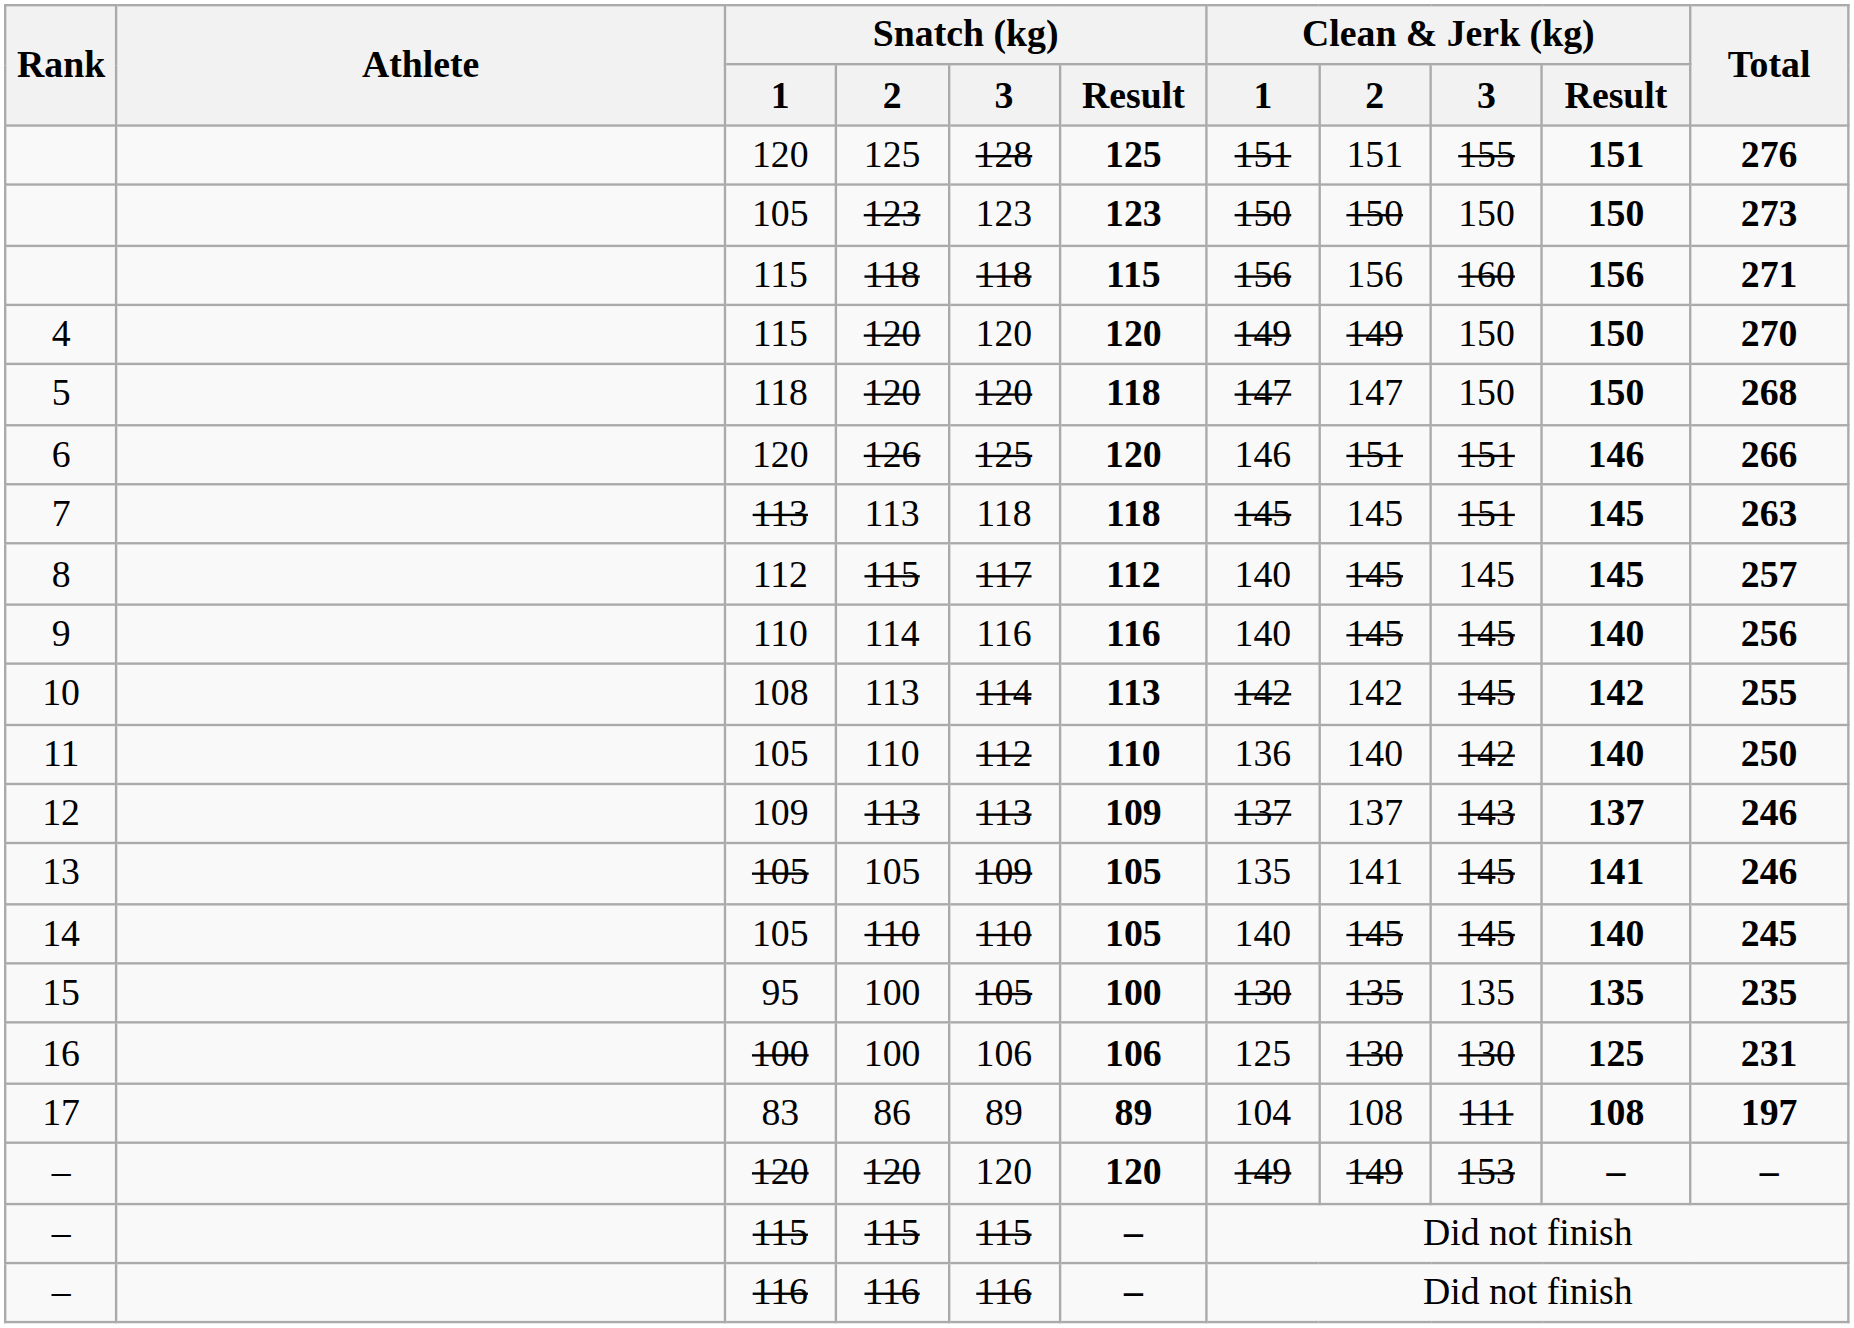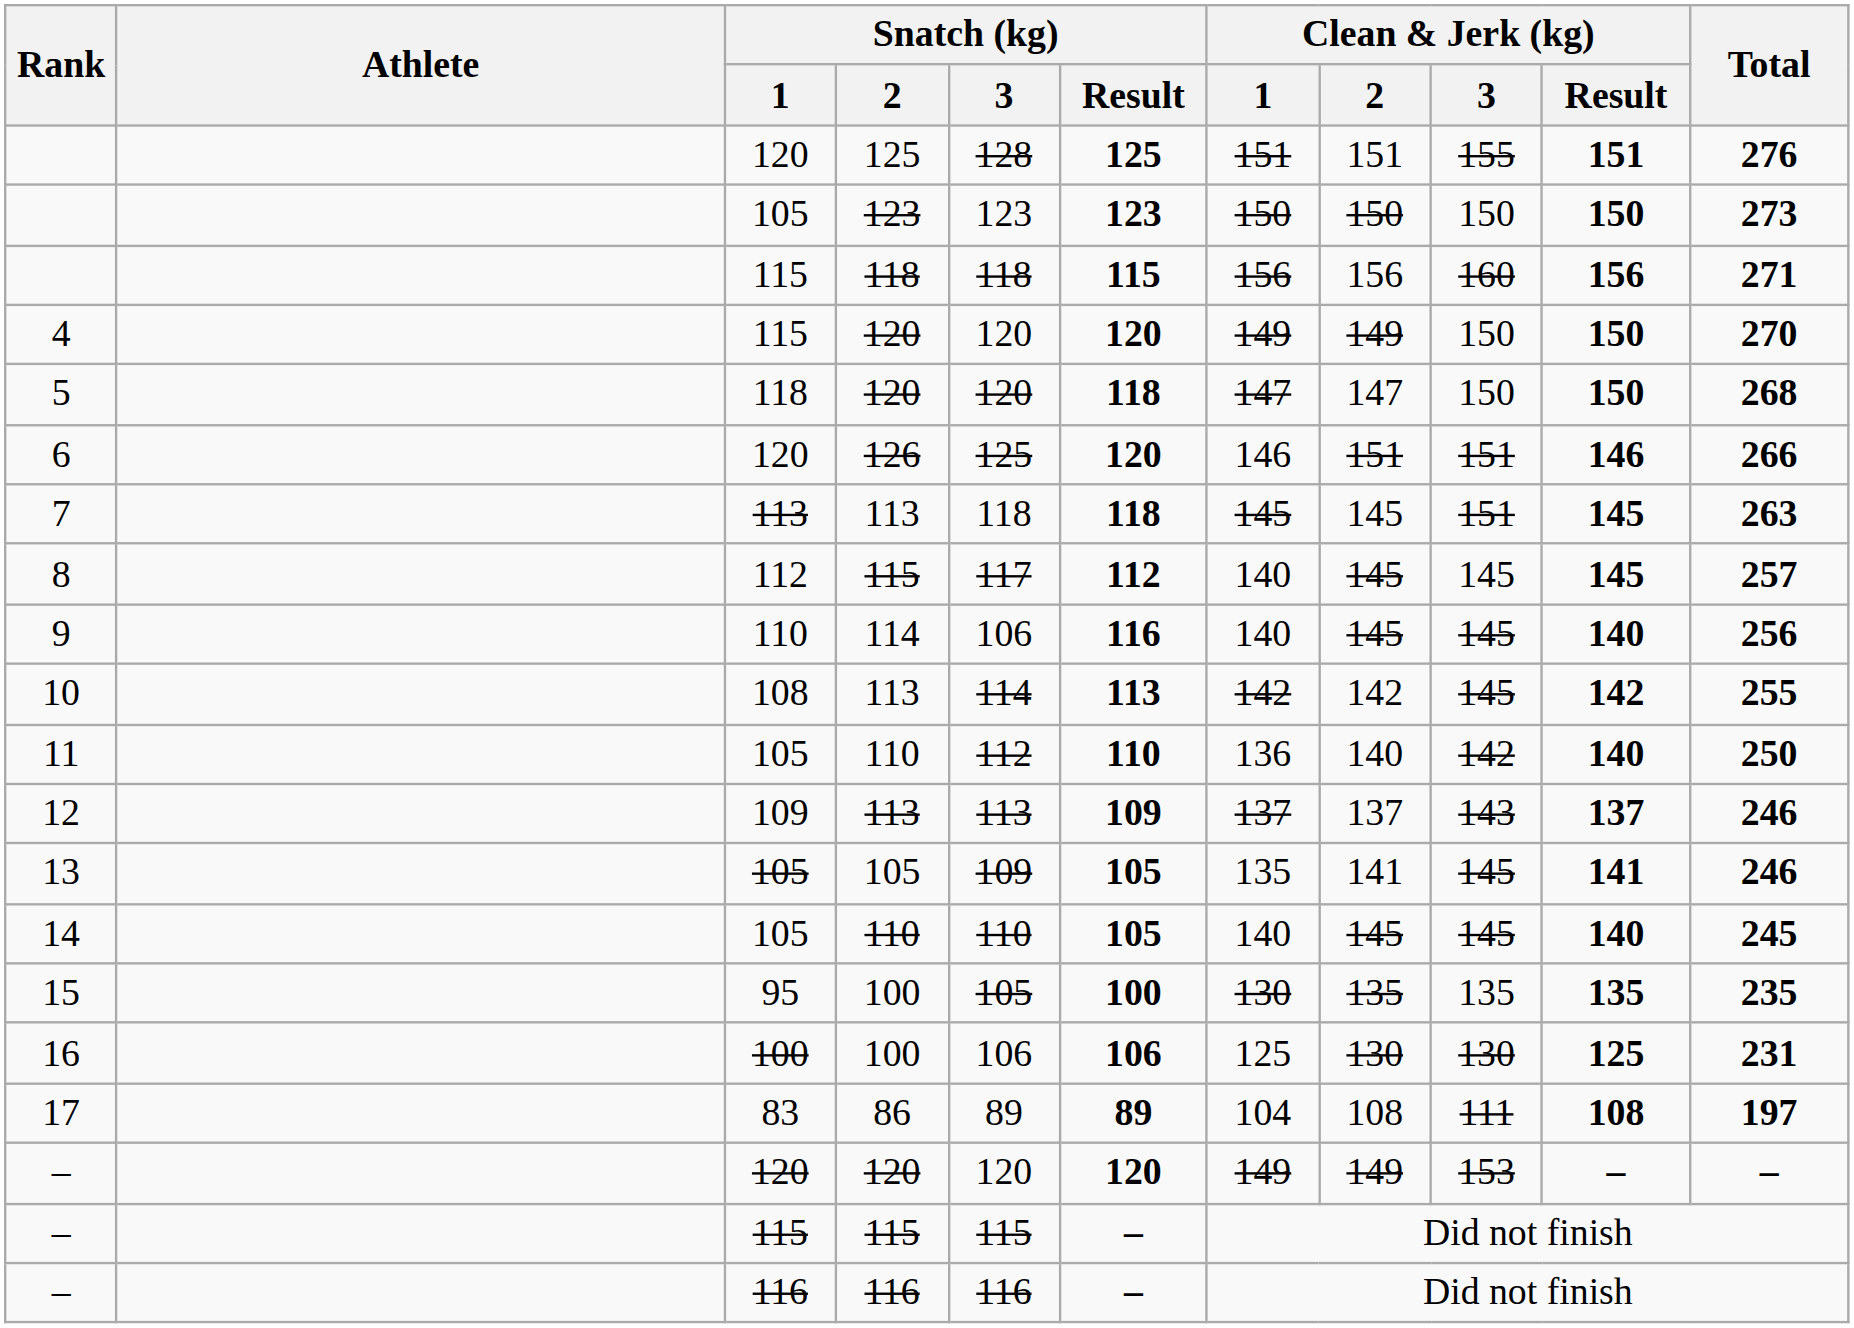9 | Snatch (kg) / 3: 116 -> 106
